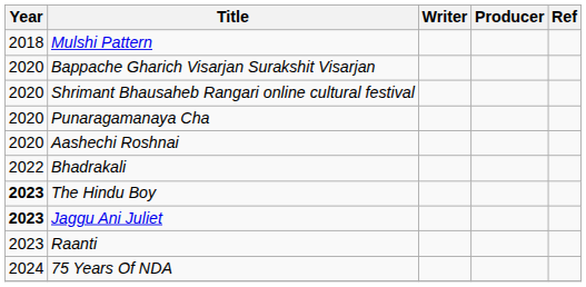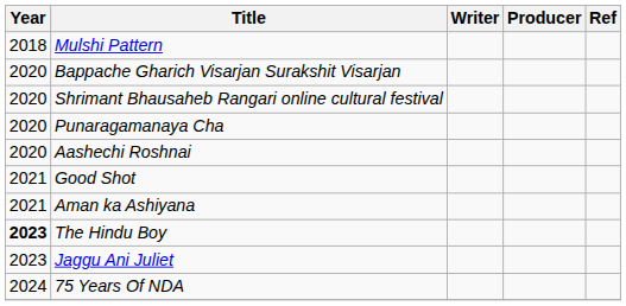+ row: 2021 | Good Shot
+ row: 2021 | Aman ka Ashiyana
- row: 2022 | Bhadrakali
Jaggu Ani Juliet | Year: bold -> normal
- row: 2023 | Raanti
